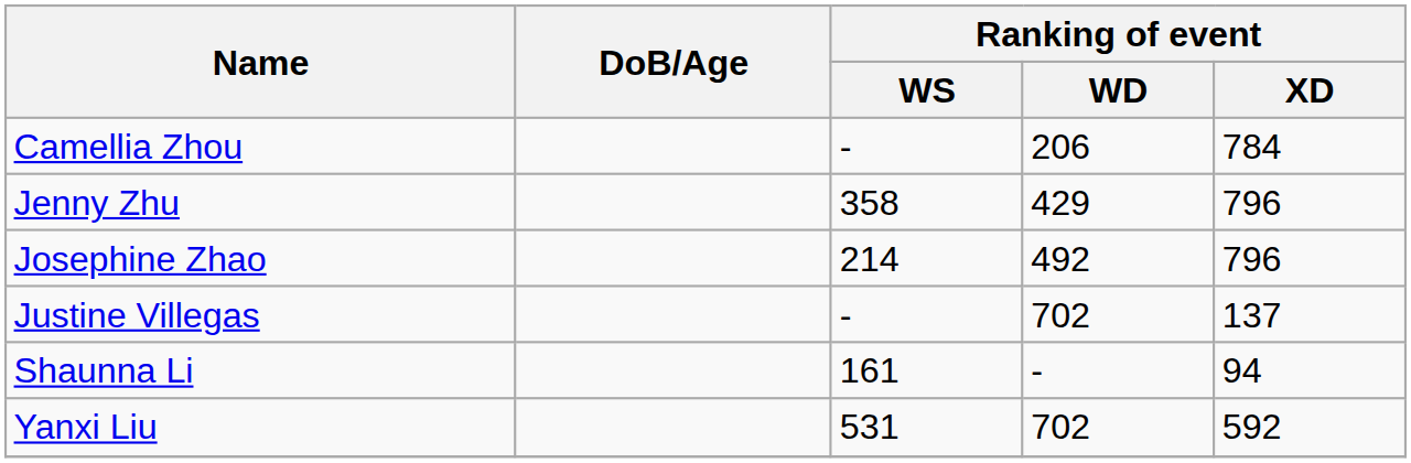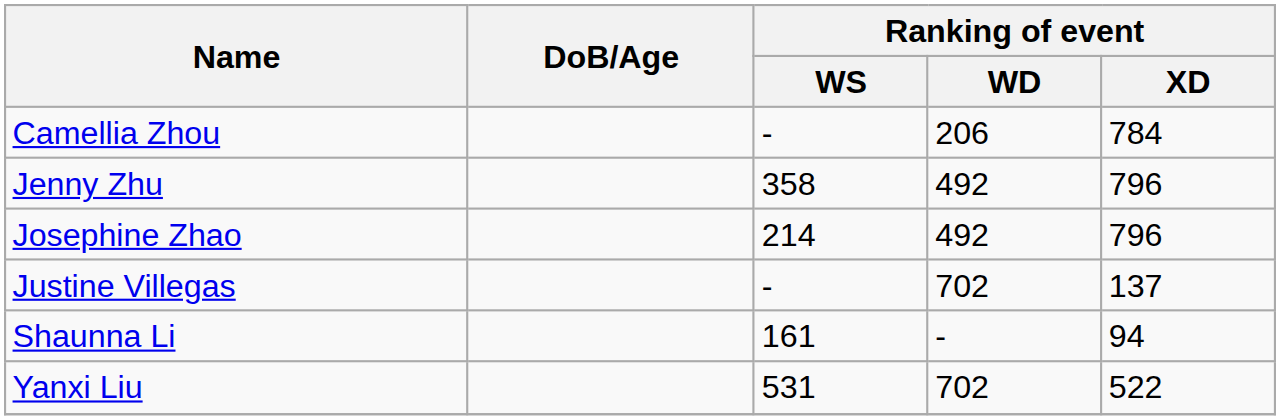Jenny Zhu | Ranking of event / WD: 429 -> 492
Yanxi Liu | Ranking of event / XD: 592 -> 522
